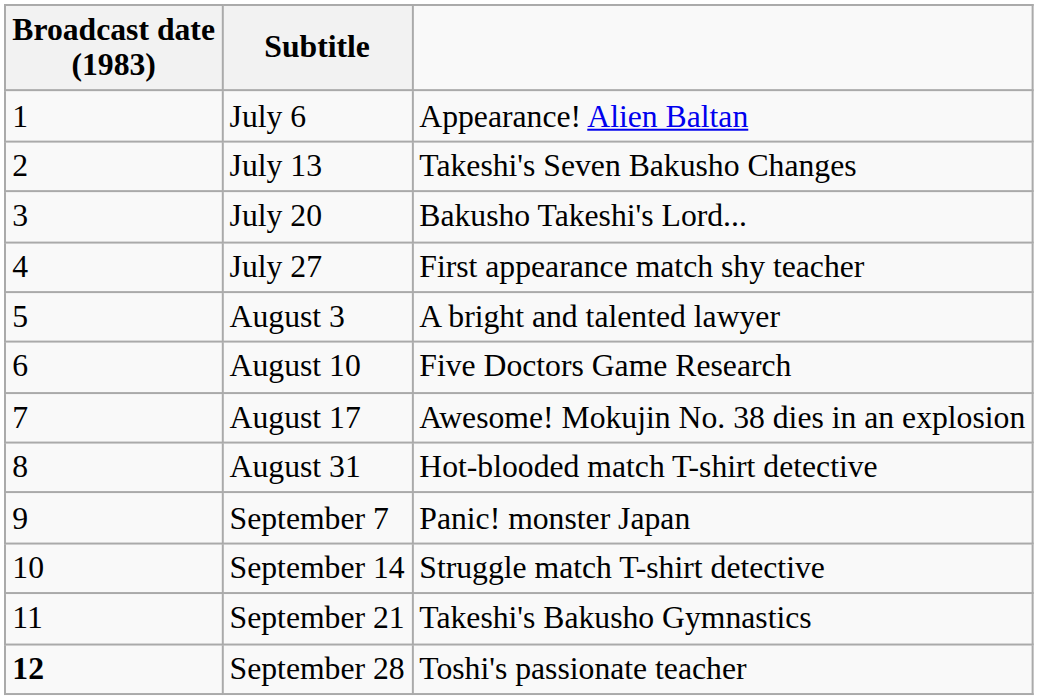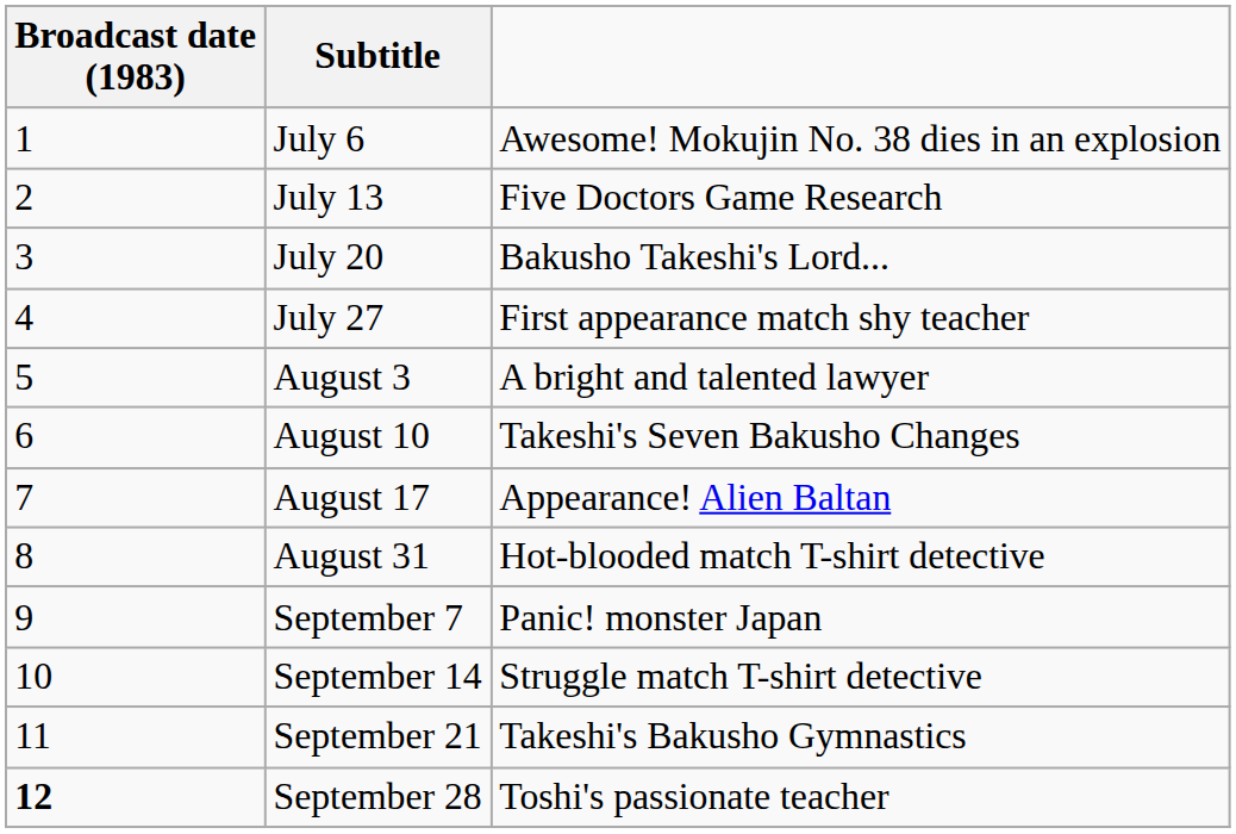July 6 | column 3: Appearance! Alien Baltan -> Awesome! Mokujin No. 38 dies in an explosion
July 13 | column 3: Takeshi's Seven Bakusho Changes -> Five Doctors Game Research
August 10 | column 3: Five Doctors Game Research -> Takeshi's Seven Bakusho Changes
August 17 | column 3: Awesome! Mokujin No. 38 dies in an explosion -> Appearance! Alien Baltan
